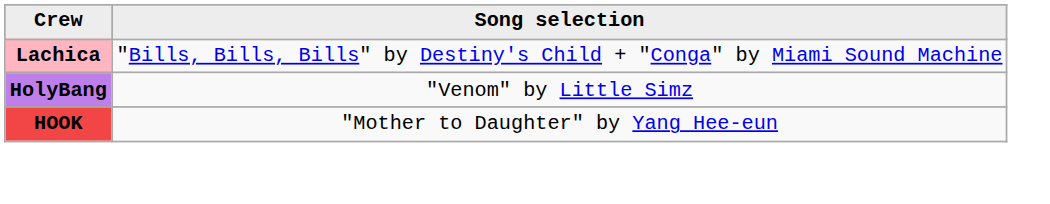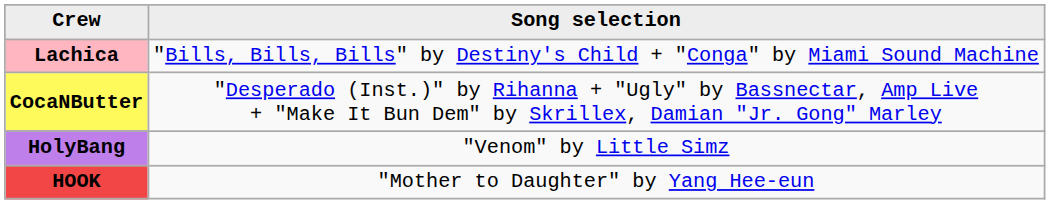+ row: CocaNButter | "Desperado (Inst.)" by Rihanna + "Ugly" by Bassnectar, Amp Live + "Make It Bun Dem" by Skrillex, Damian "Jr. Gong" Marley
